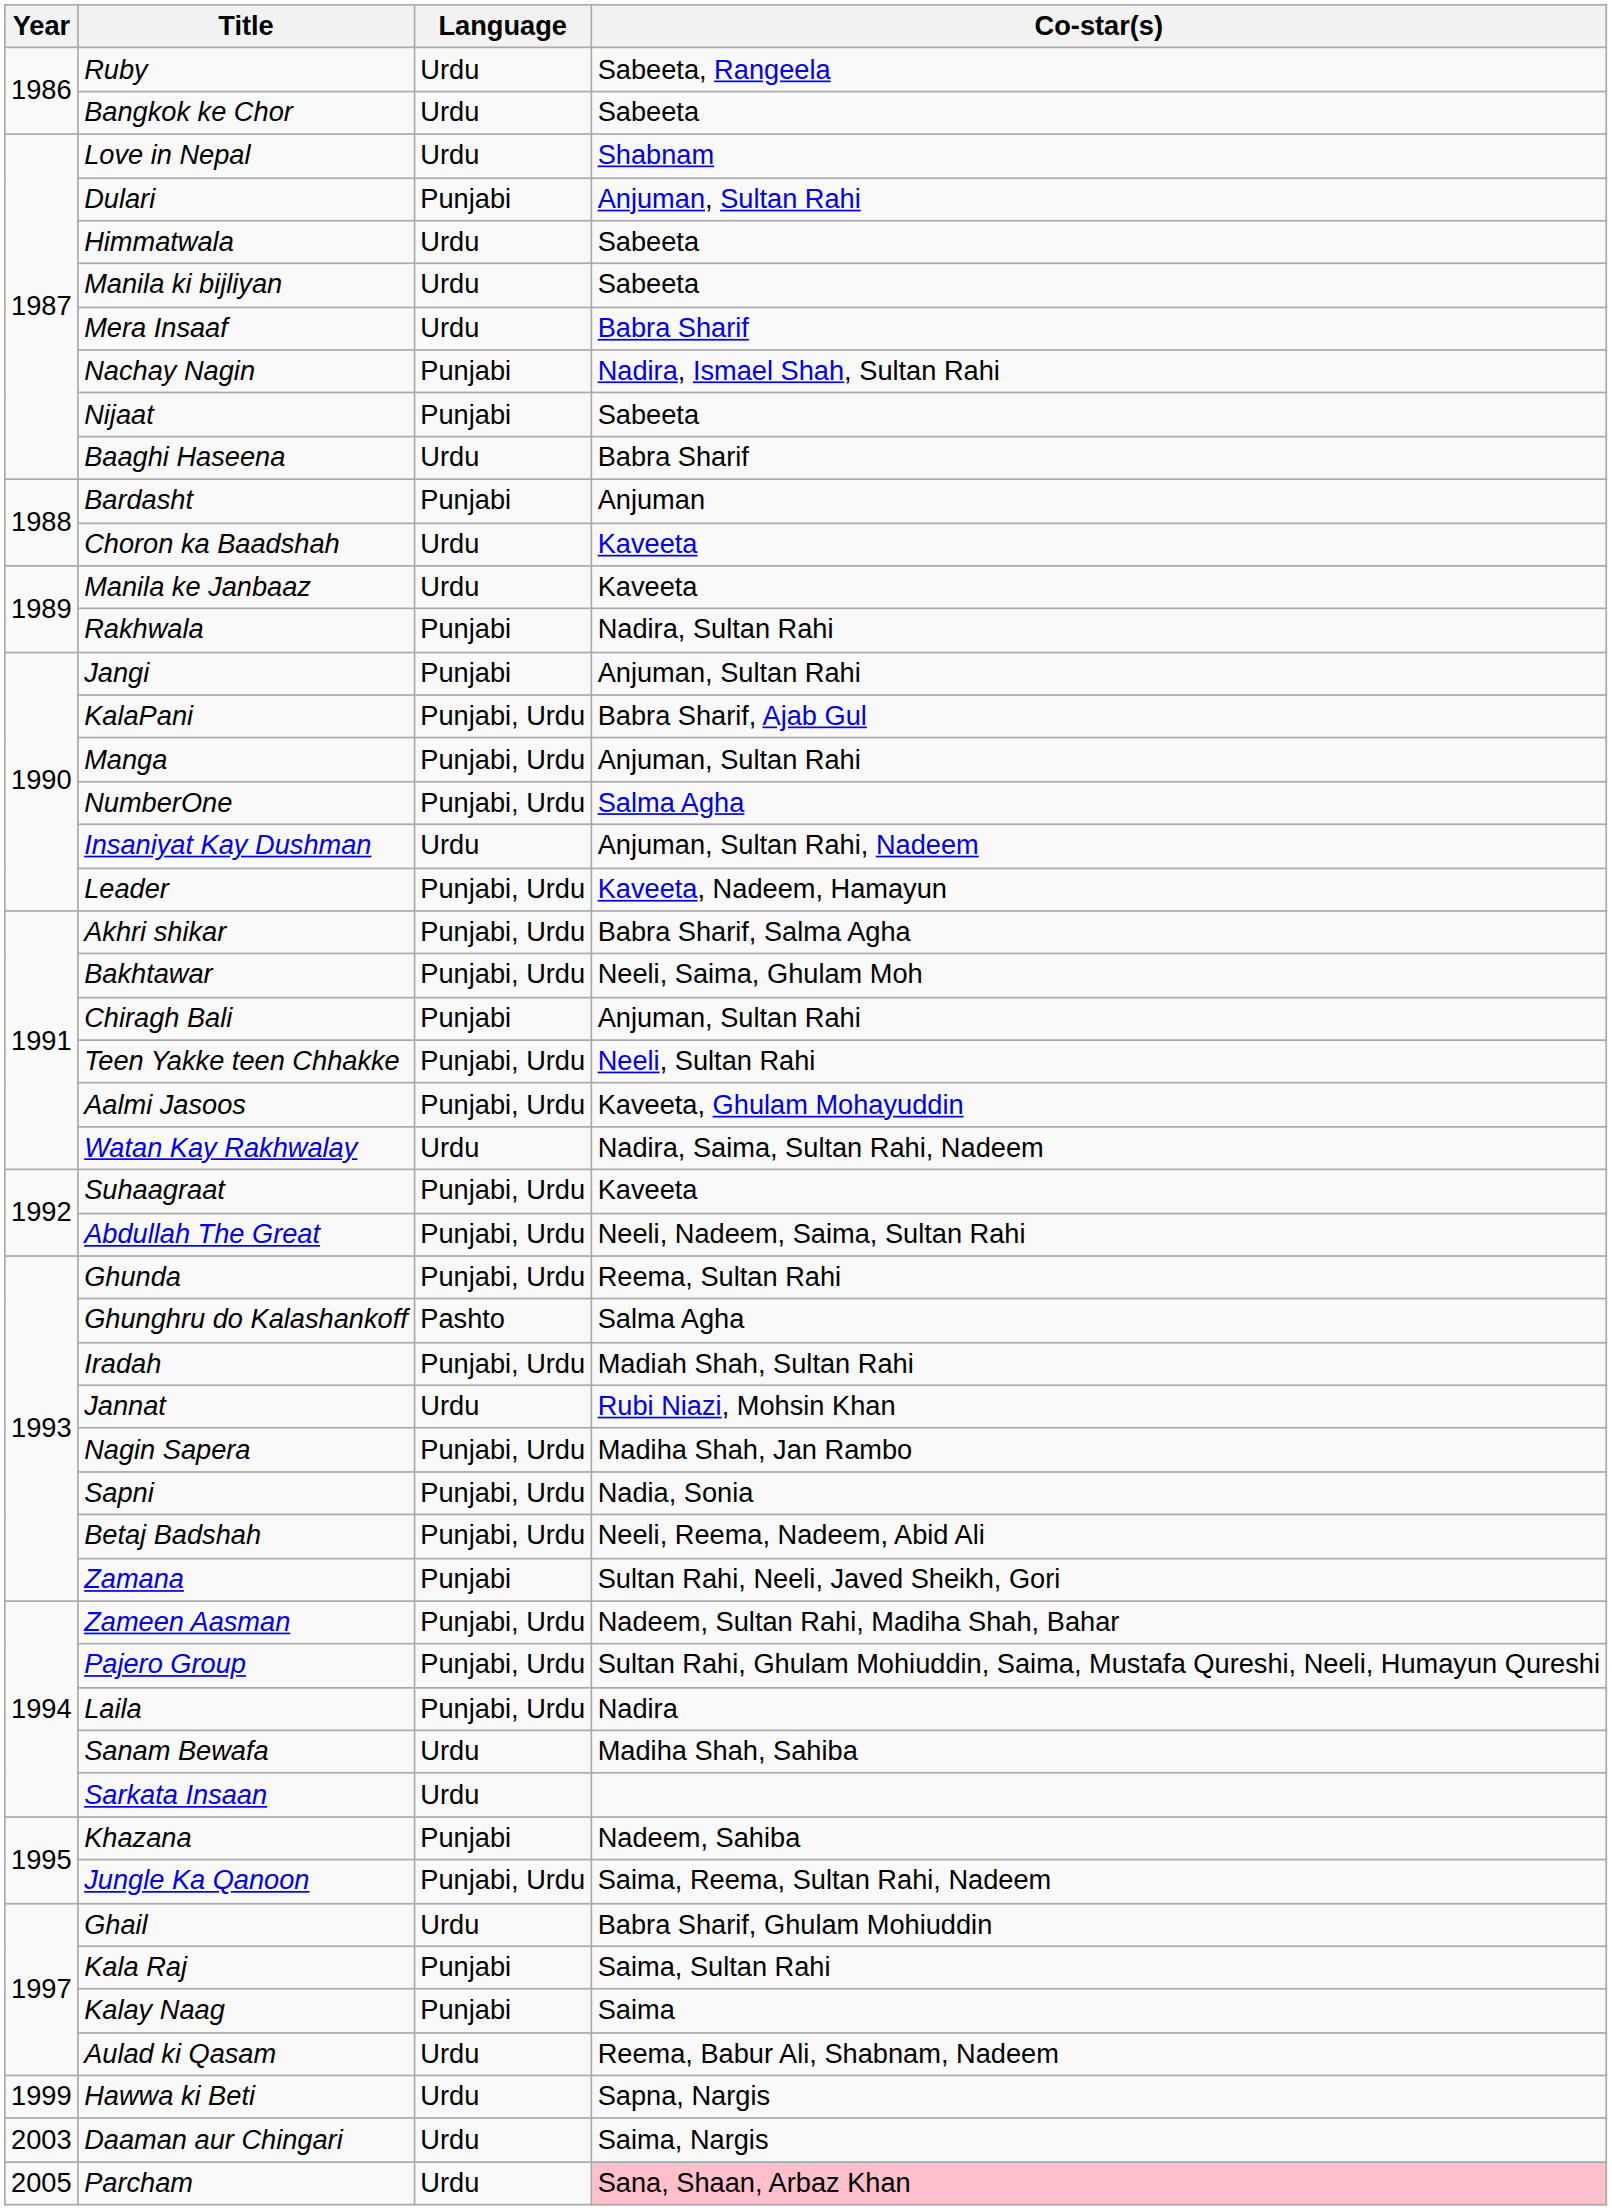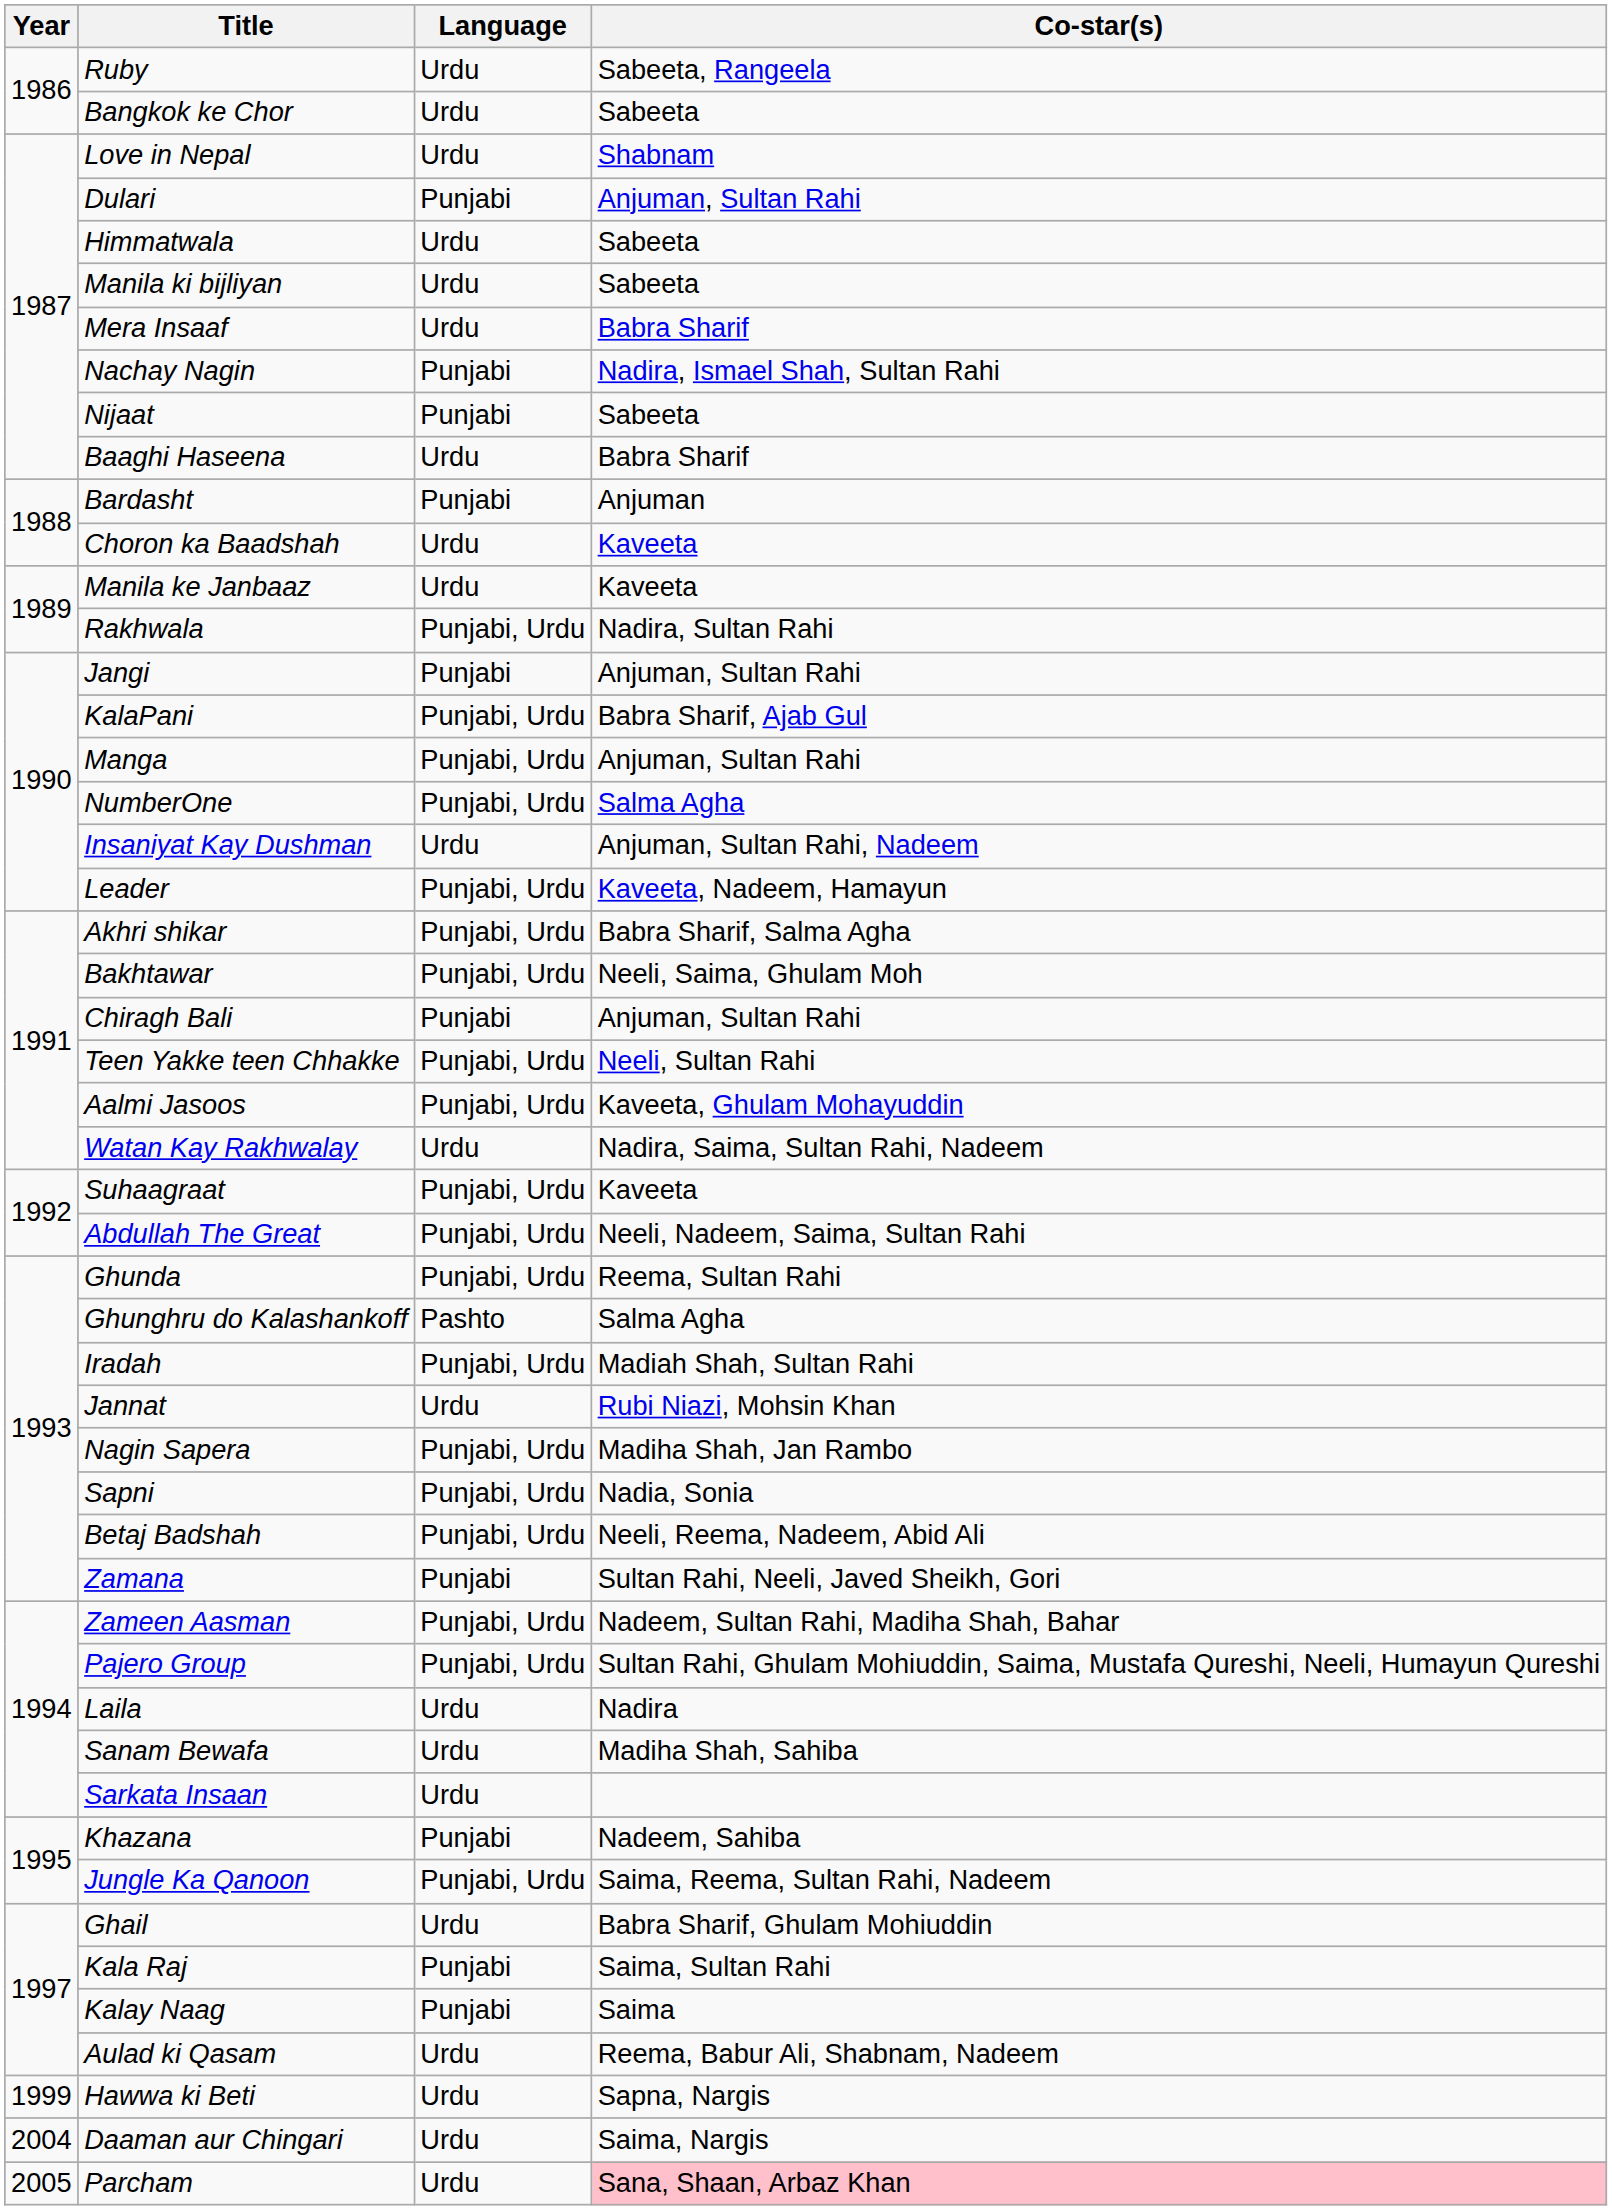Rakhwala | Language: Punjabi -> Punjabi, Urdu
Laila | Language: Punjabi, Urdu -> Urdu
Daaman aur Chingari | Year: 2003 -> 2004
